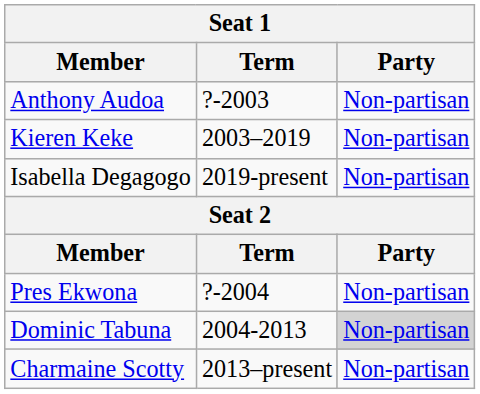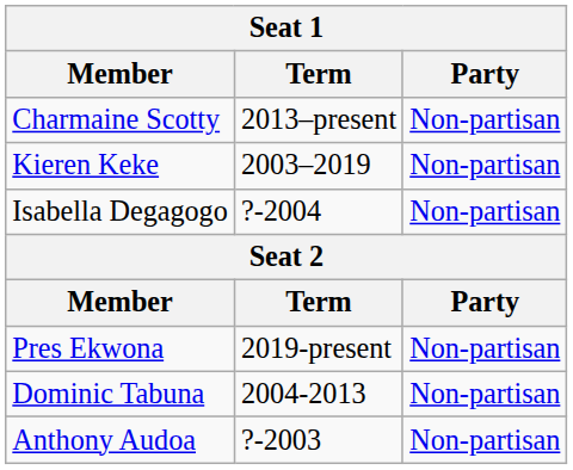rows swapped: Anthony Audoa <-> Charmaine Scotty
Isabella Degagogo | Term: 2019-present -> ?-2004
Pres Ekwona | Term: ?-2004 -> 2019-present
Dominic Tabuna | Party: lightgrey background -> no background
